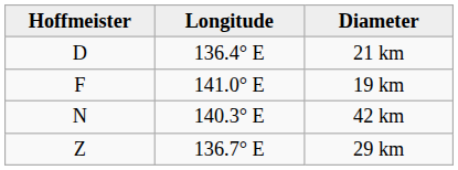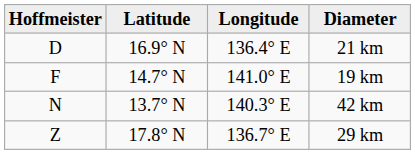+ column: Latitude | 16.9° N | 14.7° N | 13.7° N | 17.8° N
